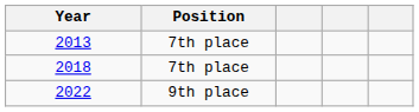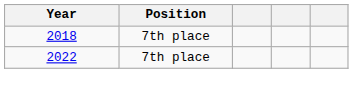- row: 2013 | 7th place
2022 | Position: 9th place -> 7th place
